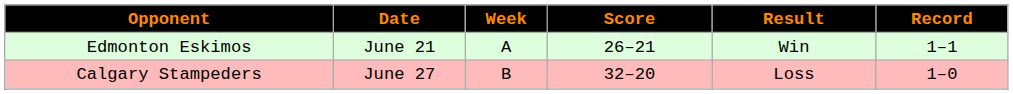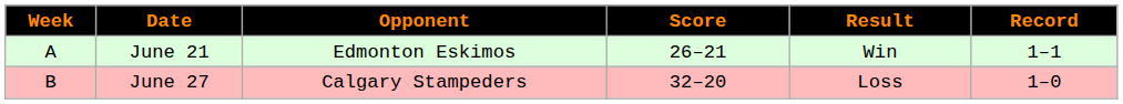columns swapped: Week <-> Opponent
